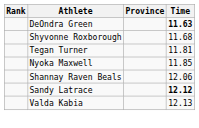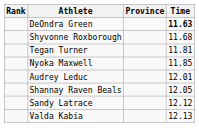+ row: Audrey Leduc | 12.01
Shannay Raven Beals | Time: 12.06 -> 12.05
Sandy Latrace | Time: bold -> normal
